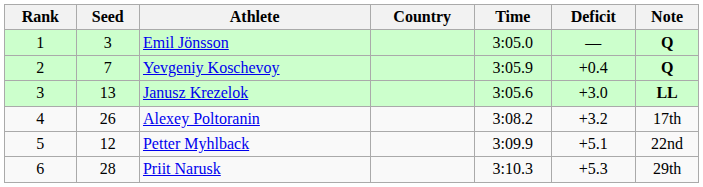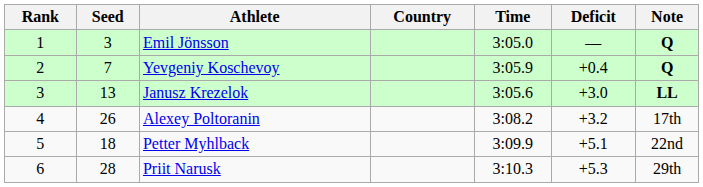Petter Myhlback | Seed: 12 -> 18
